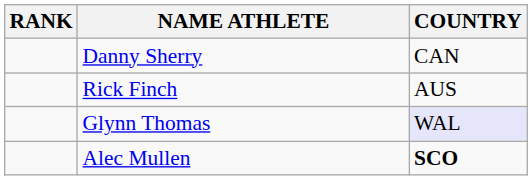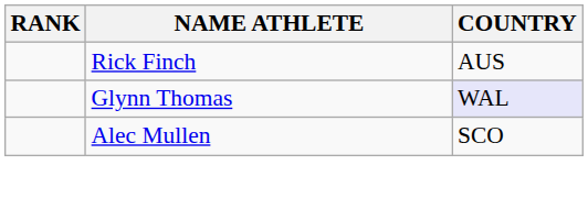- row: Danny Sherry | CAN
Alec Mullen | COUNTRY: bold -> normal
